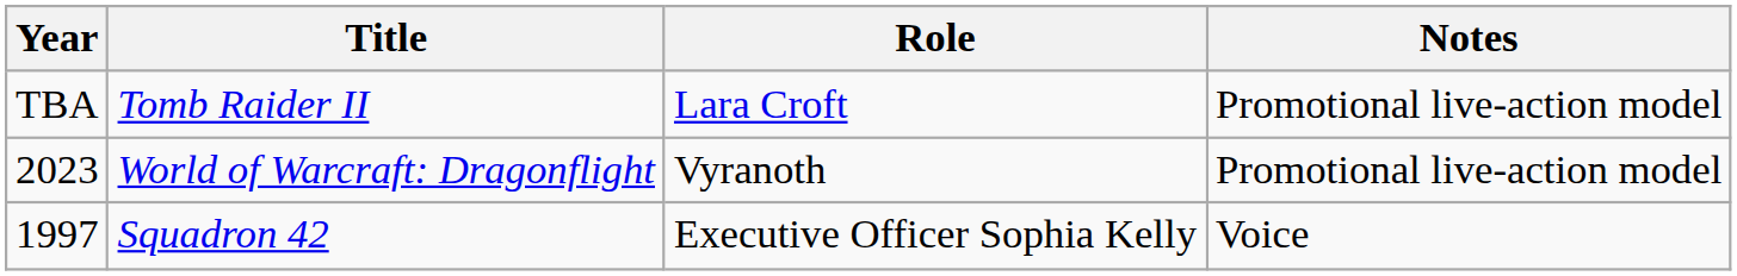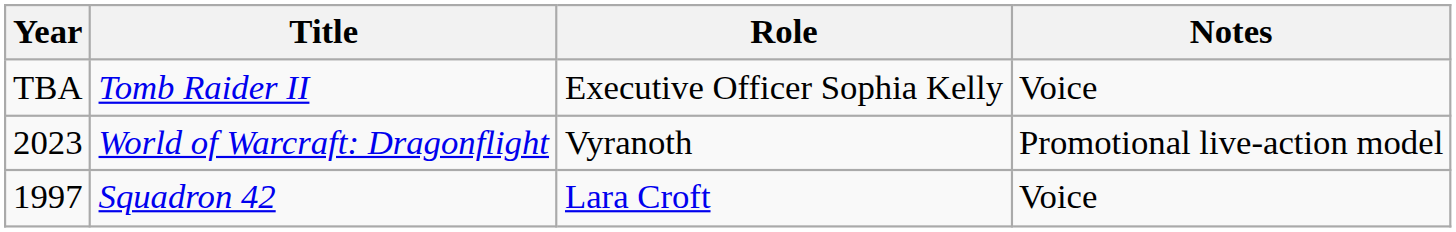Tomb Raider II | Role: Lara Croft -> Executive Officer Sophia Kelly
Tomb Raider II | Notes: Promotional live-action model -> Voice
Squadron 42 | Role: Executive Officer Sophia Kelly -> Lara Croft
